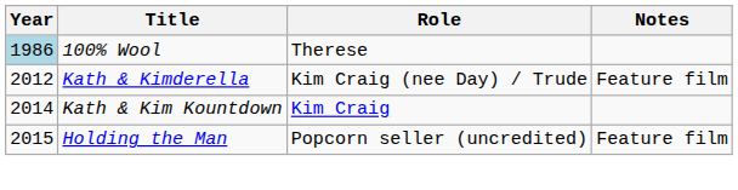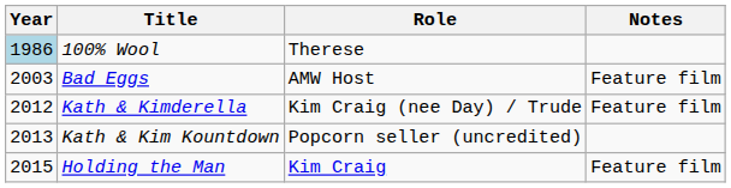+ row: 2003 | Bad Eggs | AMW Host | Feature film
Kath & Kim Kountdown | Year: 2014 -> 2013
Kath & Kim Kountdown | Role: Kim Craig -> Popcorn seller (uncredited)
Holding the Man | Role: Popcorn seller (uncredited) -> Kim Craig
